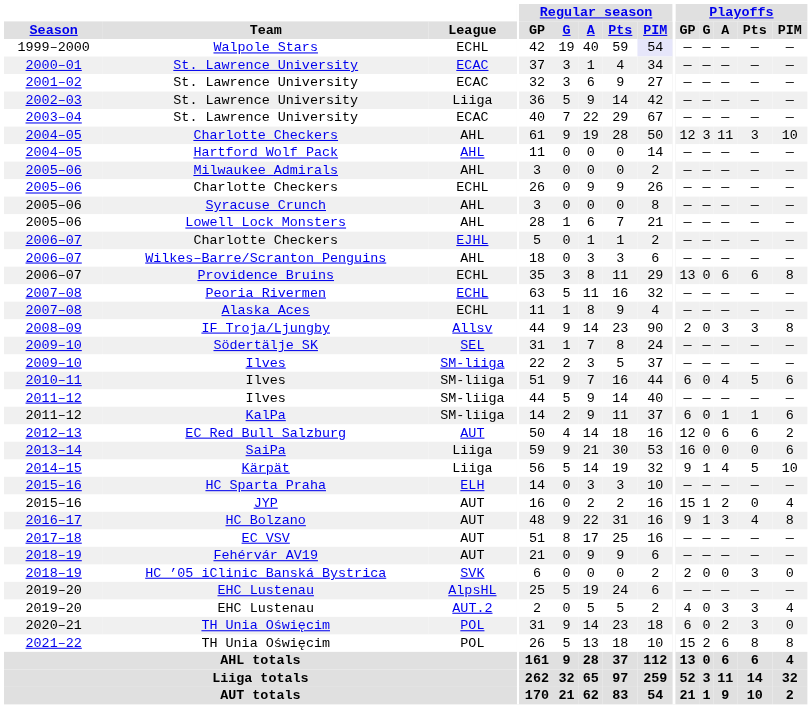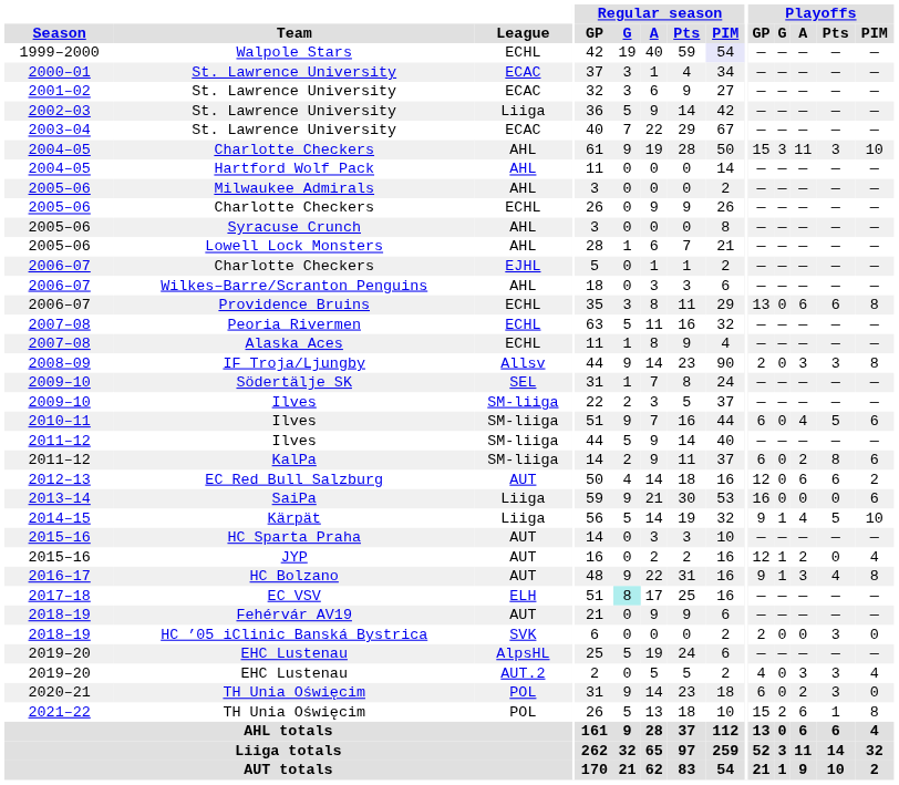2004–05 / Charlotte Checkers | Playoffs / GP: 12 -> 15
KalPa | Playoffs / A: 1 -> 2
KalPa | Playoffs / Pts: 1 -> 8
HC Sparta Praha | League: ELH -> AUT
JYP | Playoffs / GP: 15 -> 12
EC VSV | League: AUT -> ELH
EC VSV | Regular season / G: no background -> paleturquoise background
2021–22 / TH Unia Oświęcim | Playoffs / Pts: 8 -> 1
